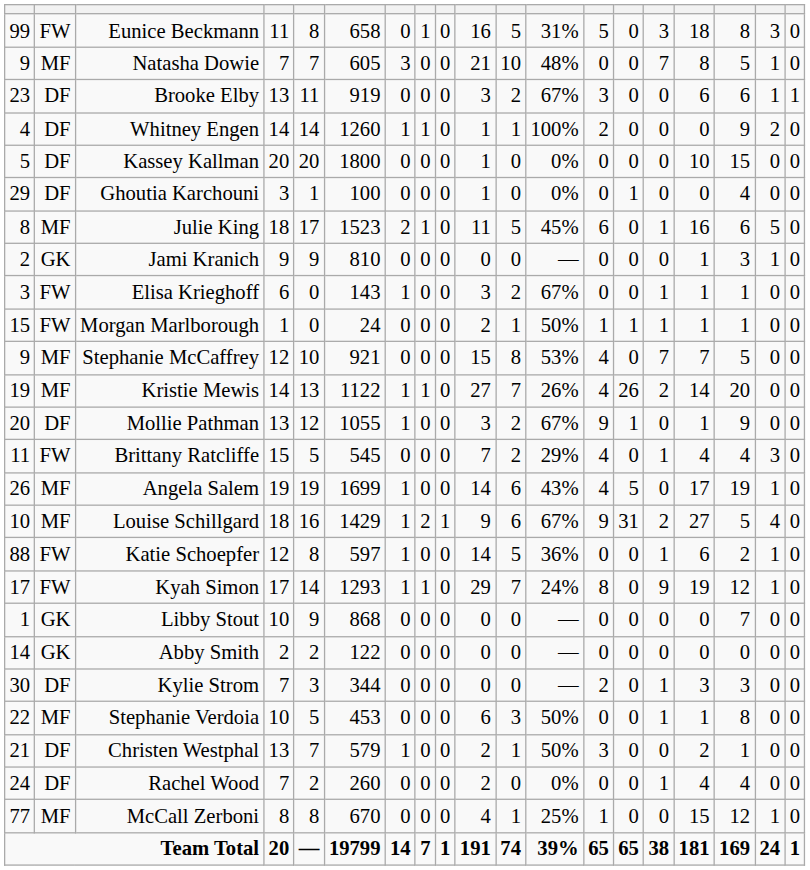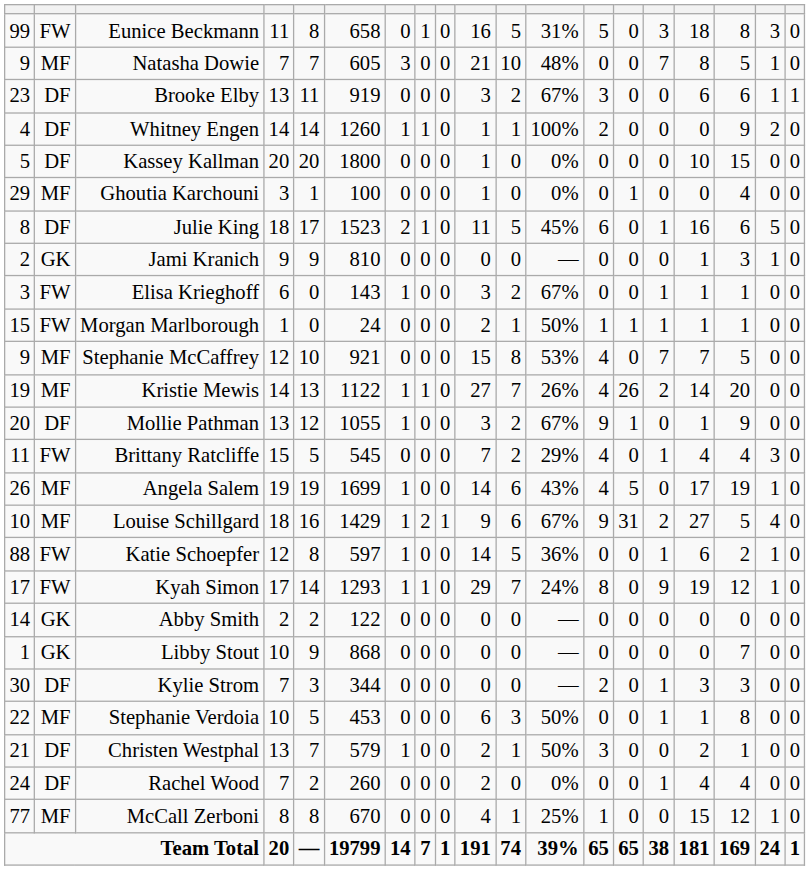Ghoutia Karchouni | column 2: DF -> MF
Julie King | column 2: MF -> DF
rows swapped: Abby Smith <-> Libby Stout
